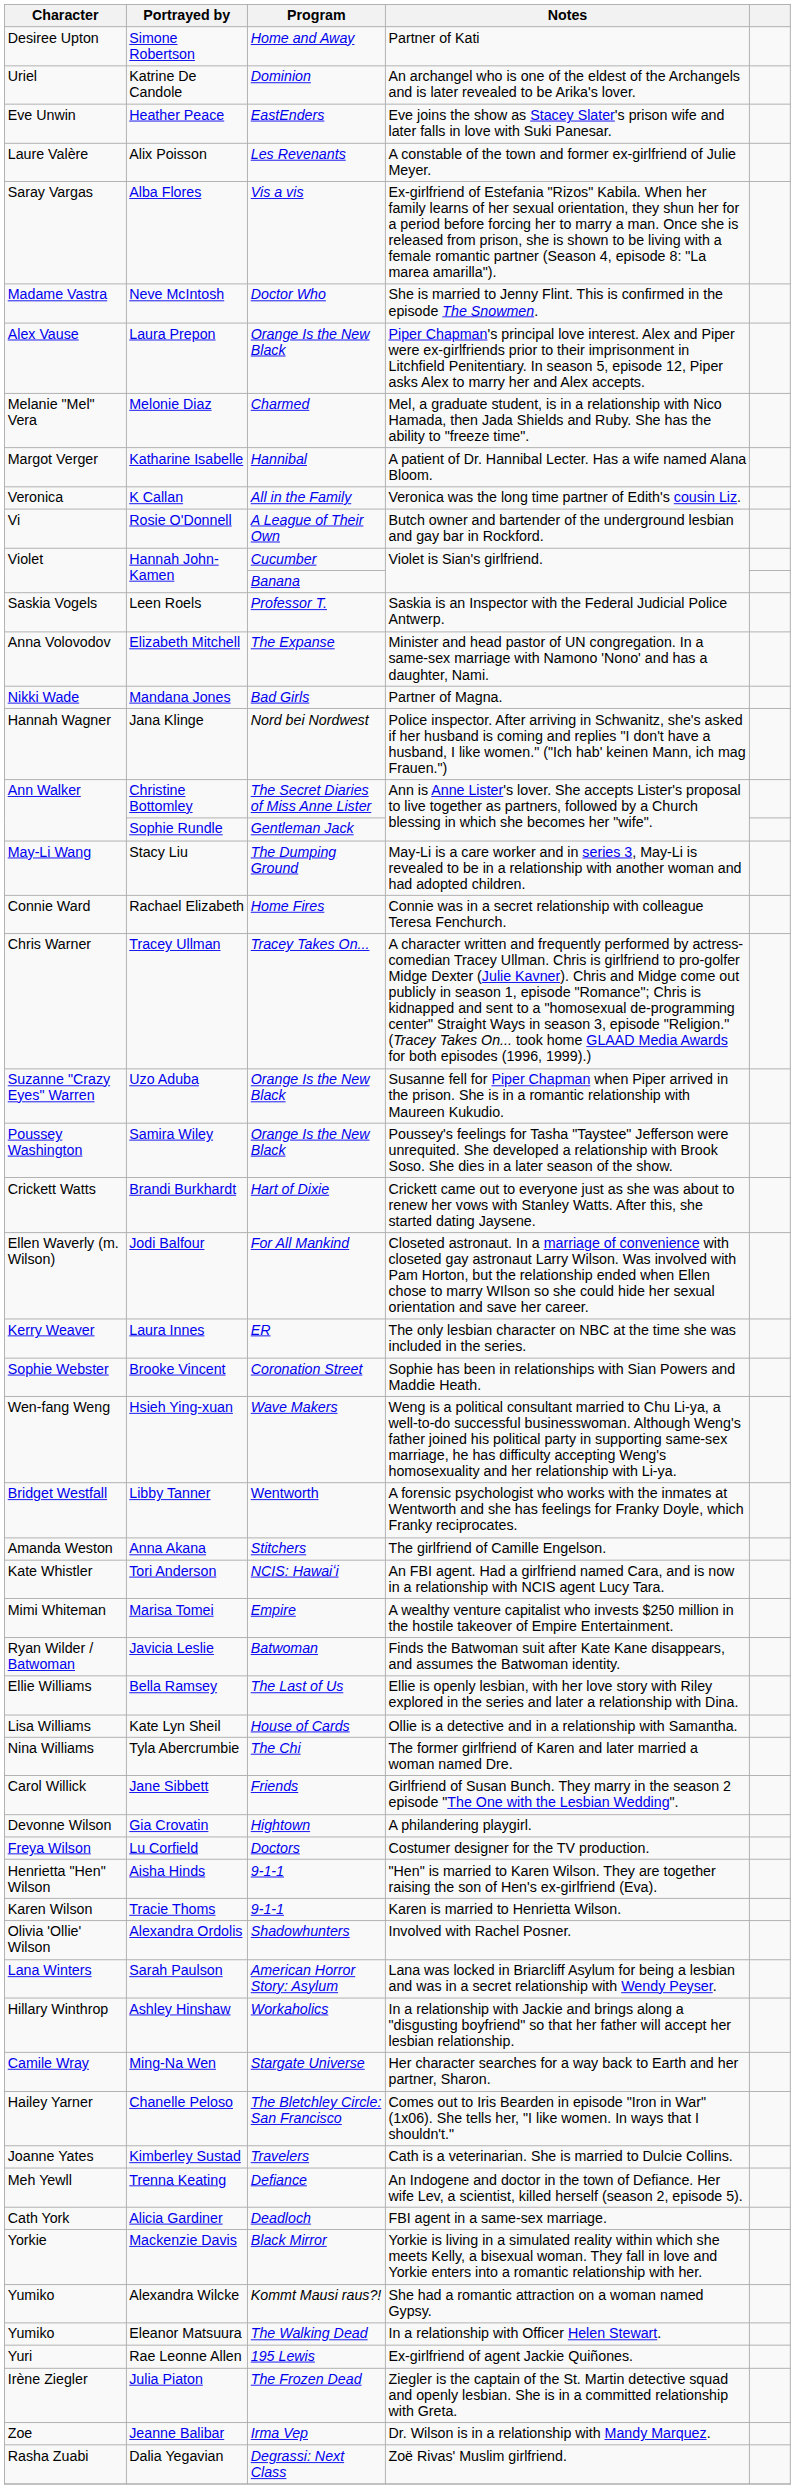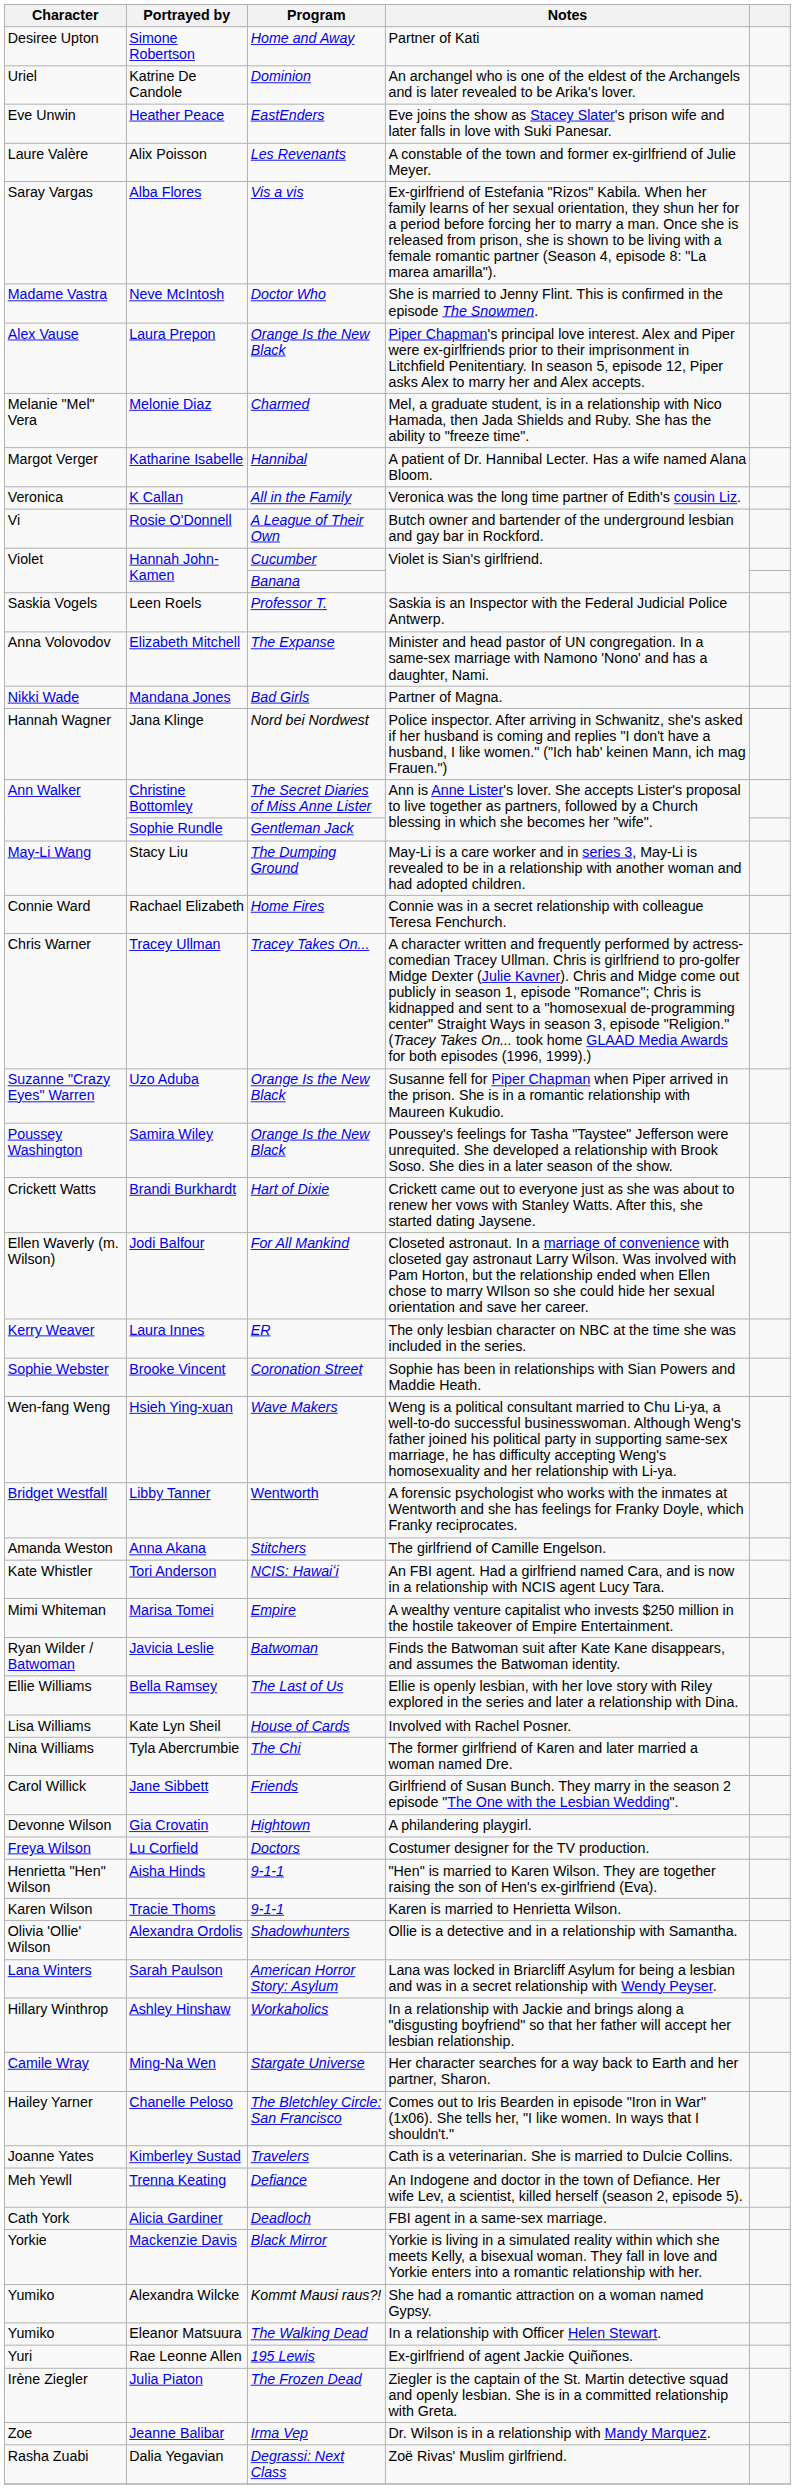Kate Lyn Sheil | Notes: Ollie is a detective and in a relationship with Samantha. -> Involved with Rachel Posner.
Alexandra Ordolis | Notes: Involved with Rachel Posner. -> Ollie is a detective and in a relationship with Samantha.
